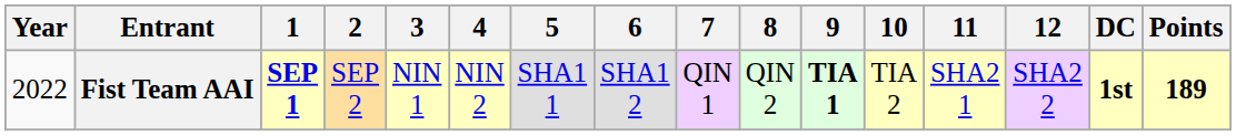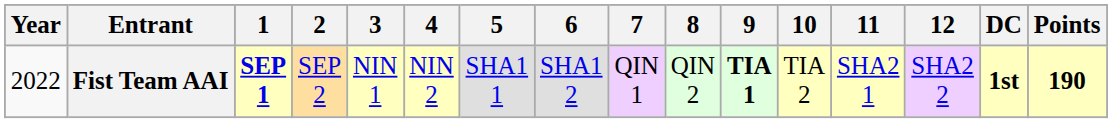Fist Team AAI | Points: 189 -> 190
